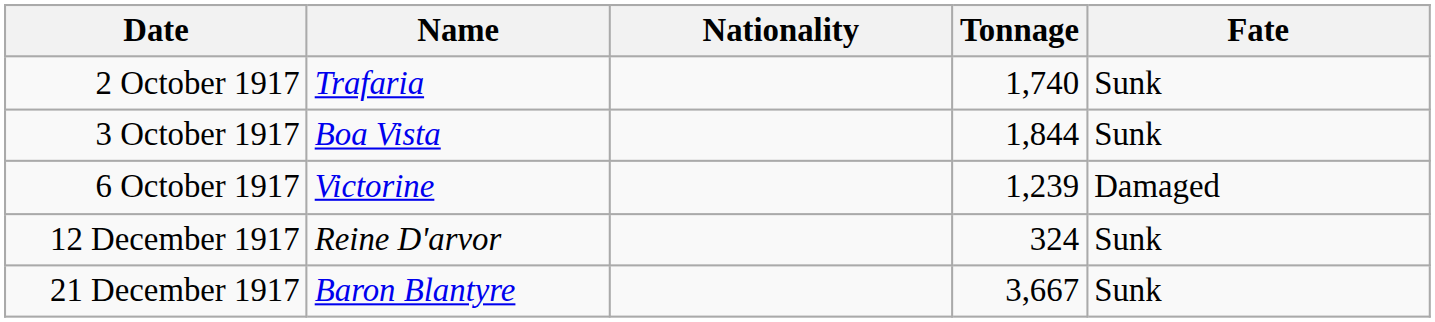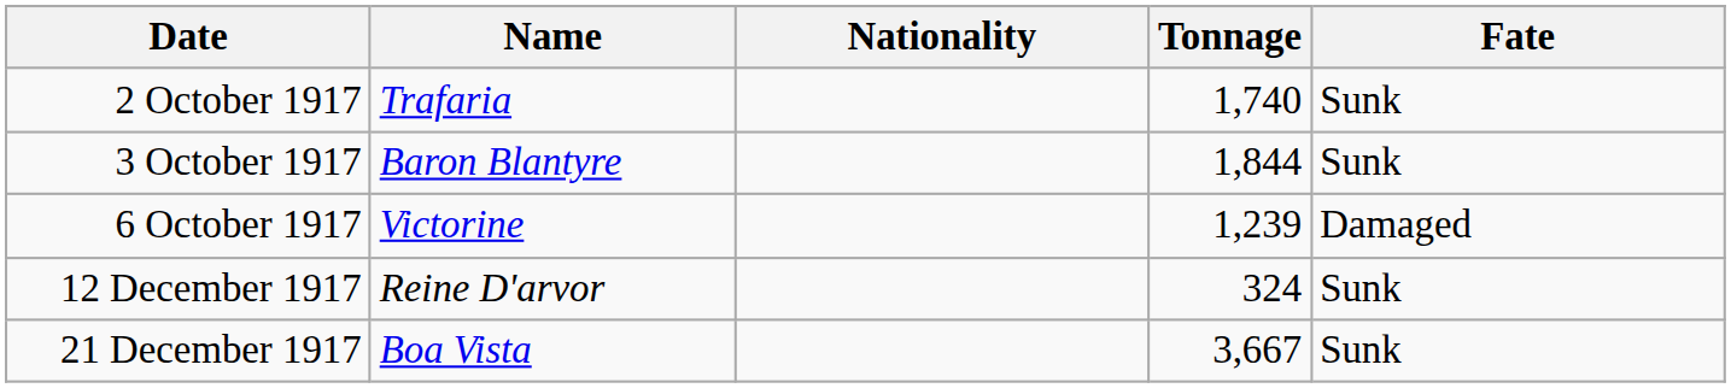3 October 1917 | Name: Boa Vista -> Baron Blantyre
21 December 1917 | Name: Baron Blantyre -> Boa Vista
